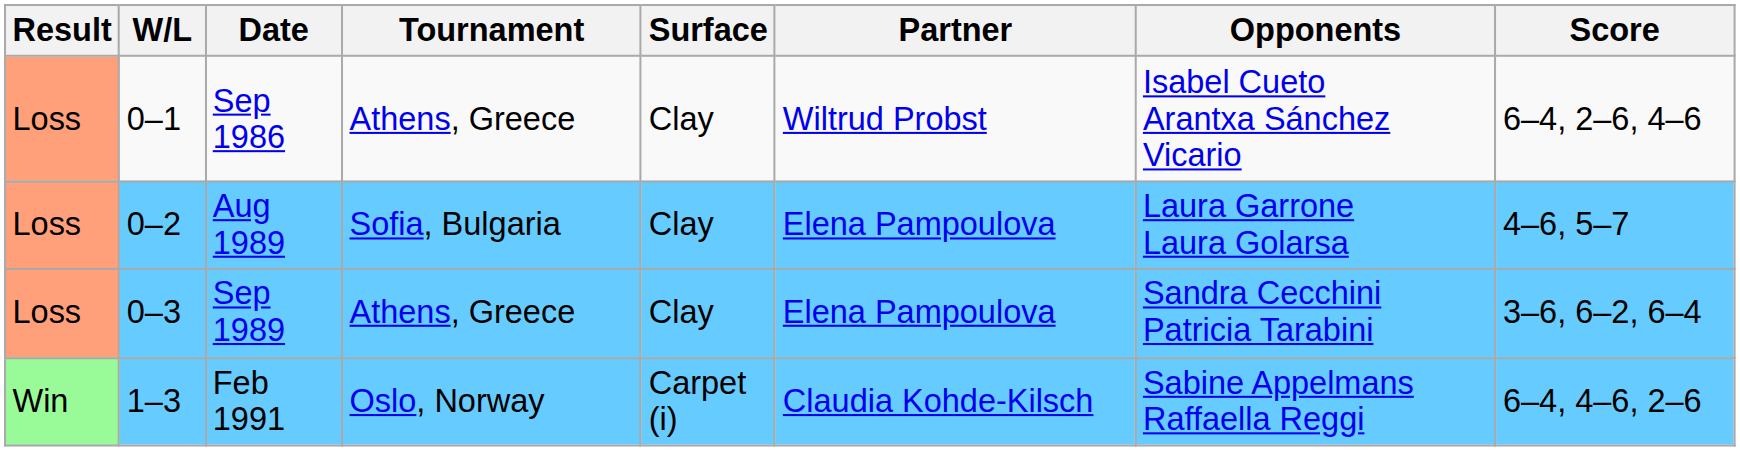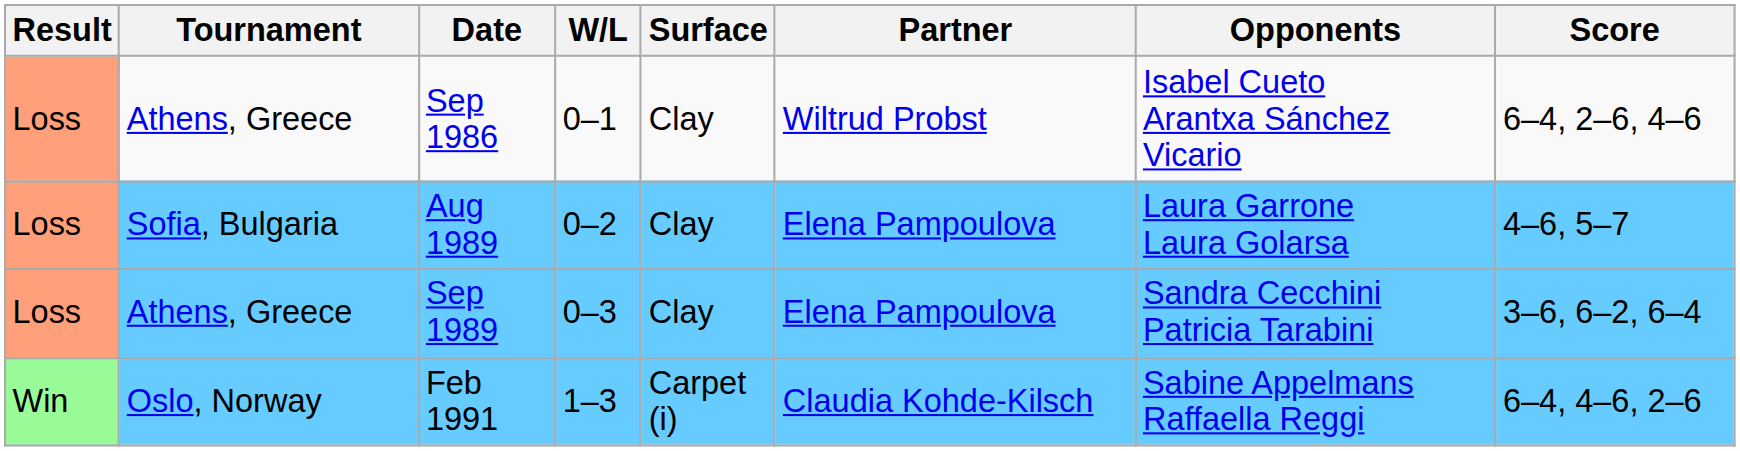columns swapped: W/L <-> Tournament
